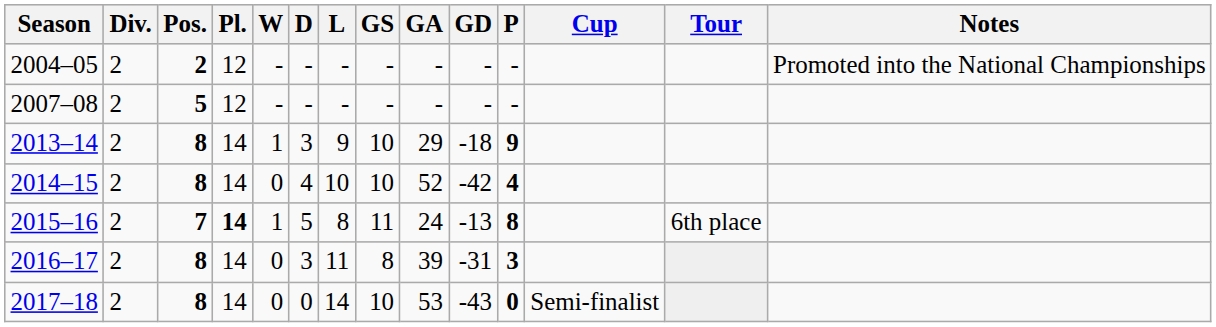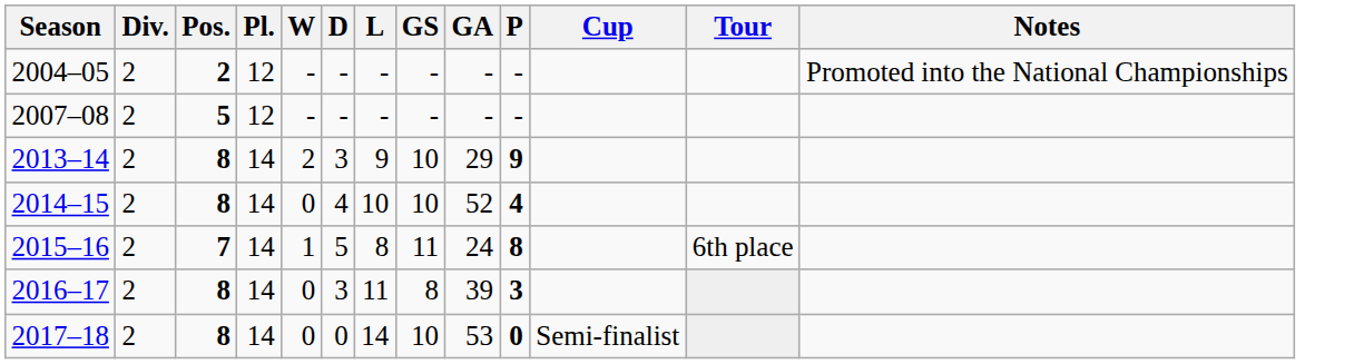- column: GD | - | - | -18 | -42 | -13 | -31 | -43
2013–14 | W: 1 -> 2
2015–16 | Pl.: bold -> normal
